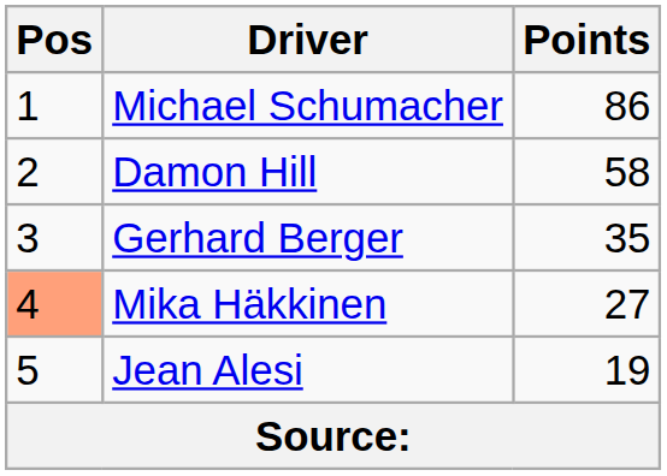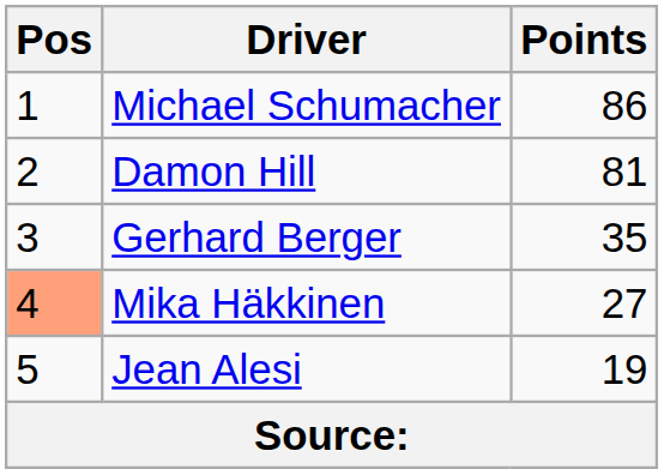Damon Hill | Points: 58 -> 81
